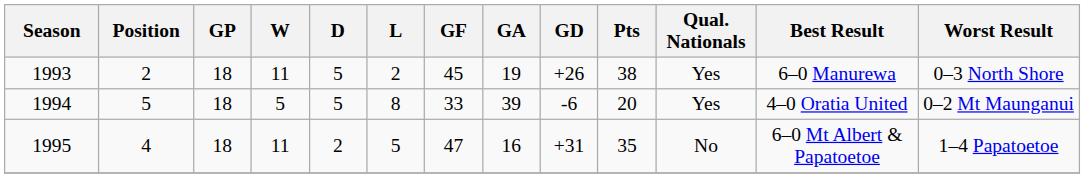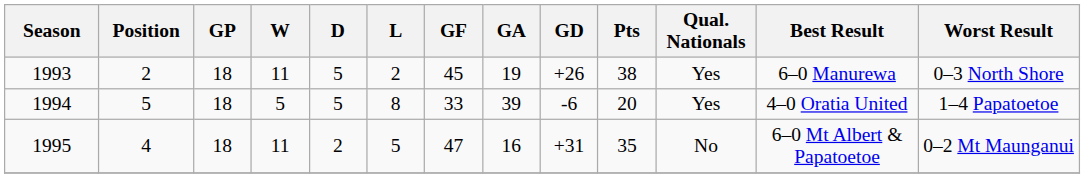1994 | Worst Result: 0–2 Mt Maunganui -> 1–4 Papatoetoe
1995 | Worst Result: 1–4 Papatoetoe -> 0–2 Mt Maunganui
